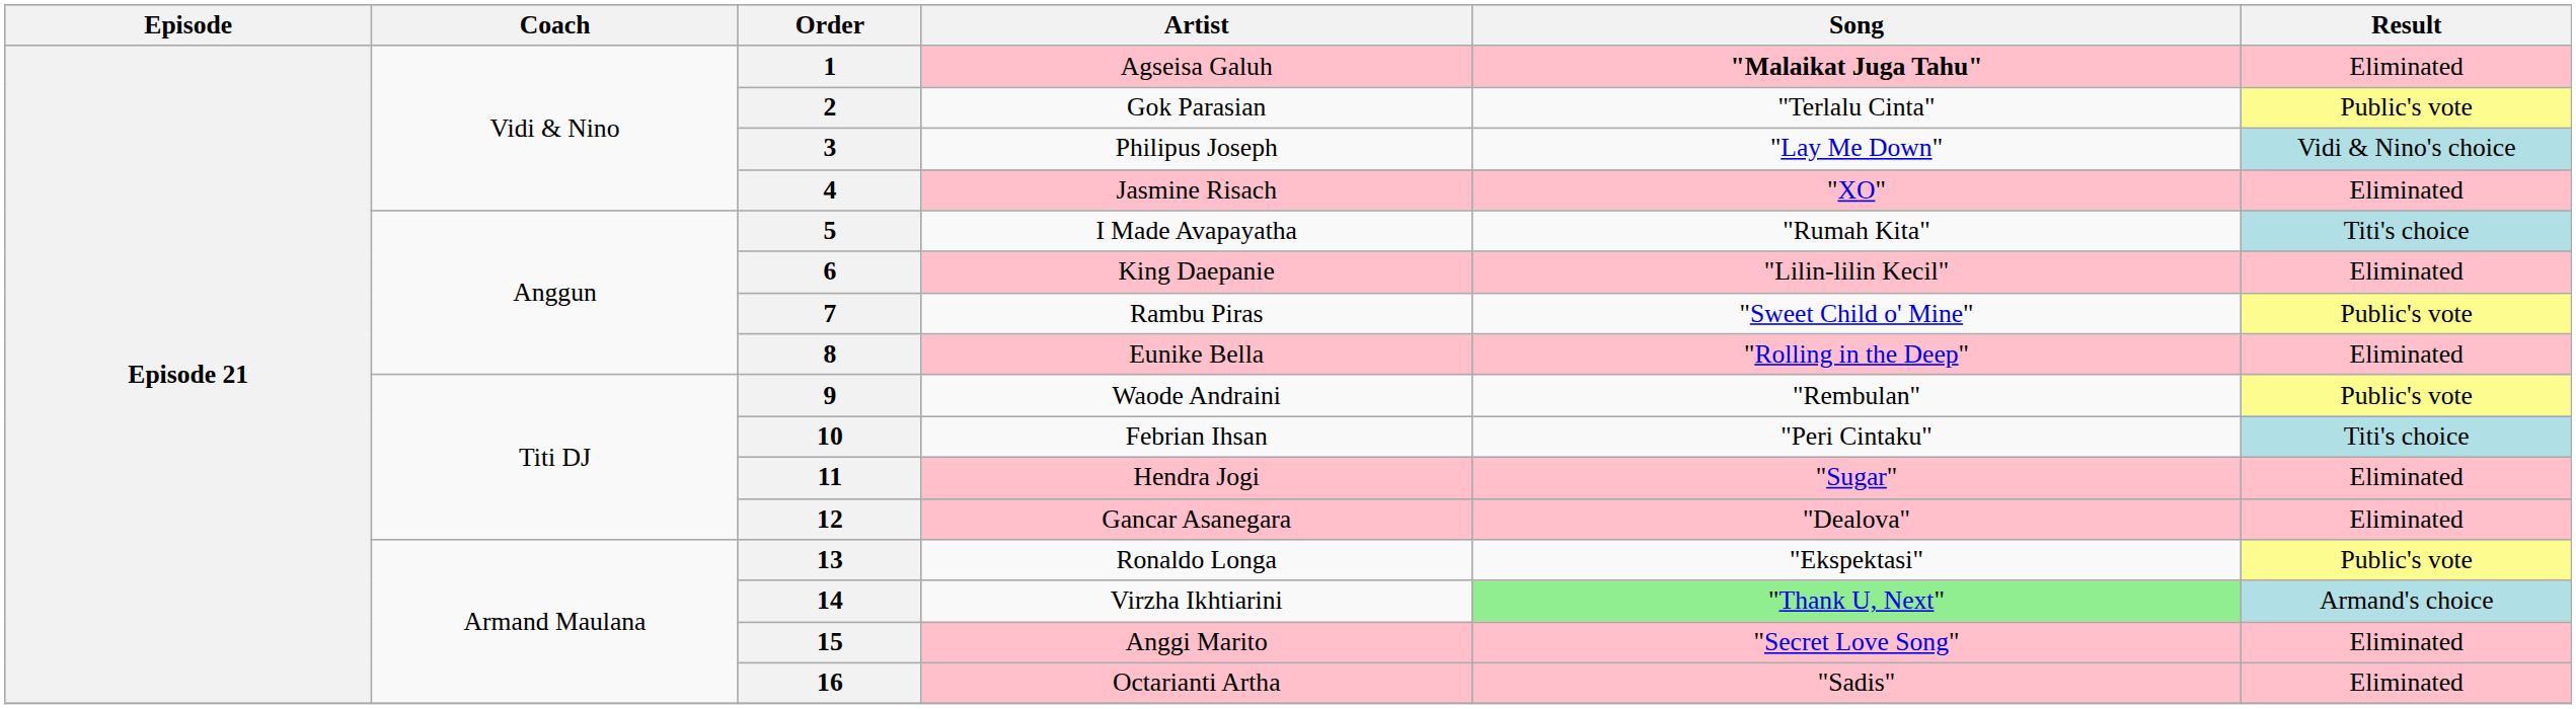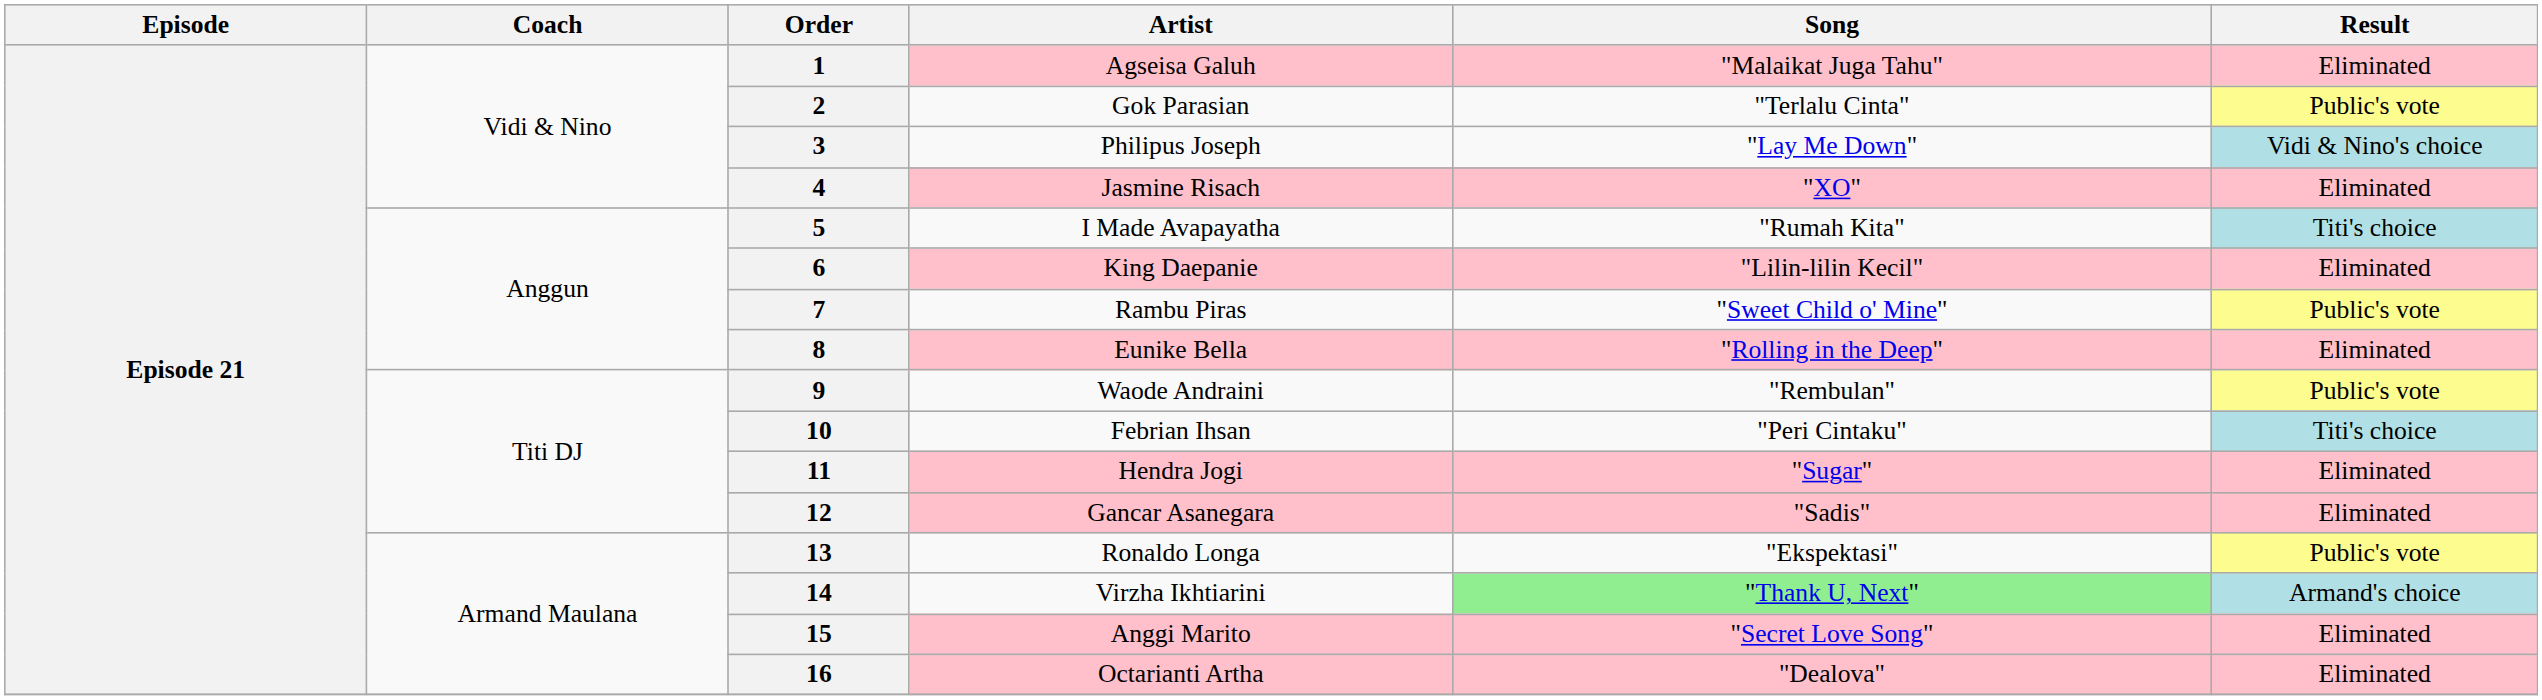1 | Song: bold -> normal
12 | Song: "Dealova" -> "Sadis"
16 | Song: "Sadis" -> "Dealova"
